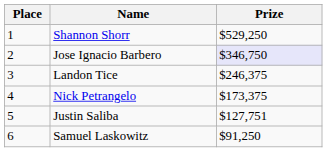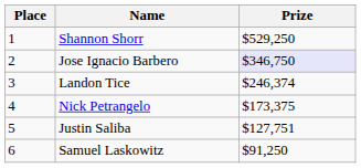Landon Tice | Prize: $246,375 -> $246,374
